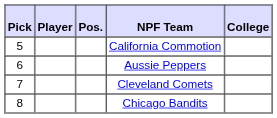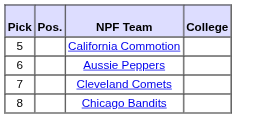- column: Player
